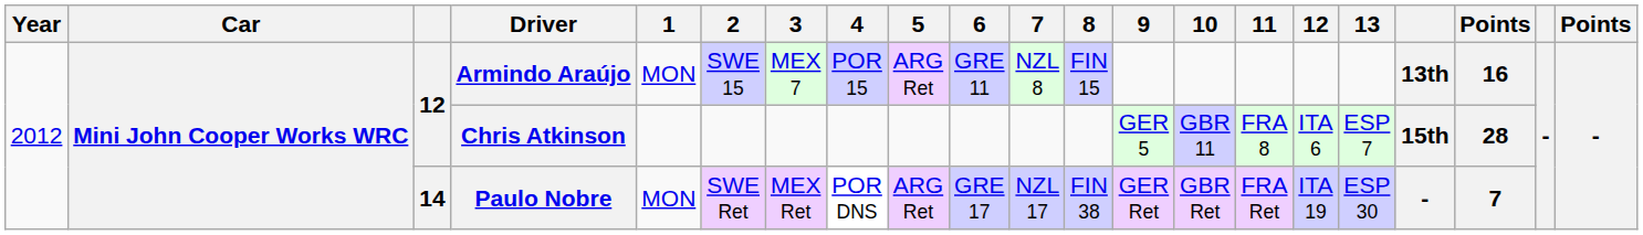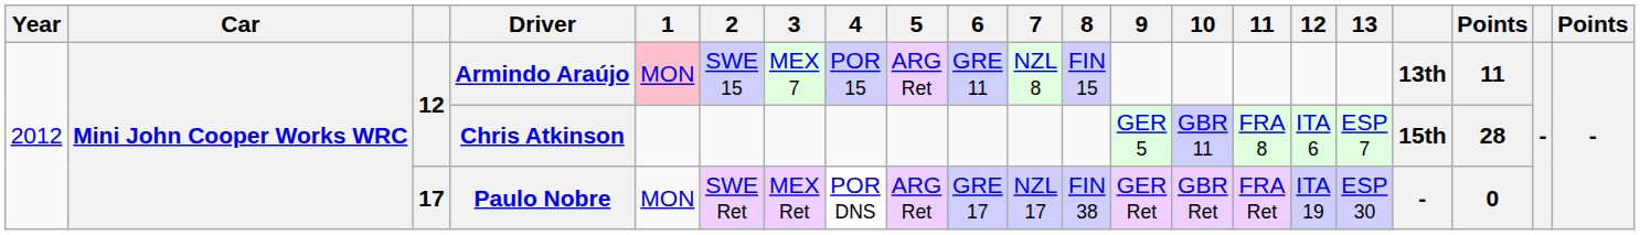Armindo Araújo | 1: no background -> pink background
Armindo Araújo | column 19: 16 -> 11
Paulo Nobre | column 3: 14 -> 17
Paulo Nobre | column 19: 7 -> 0
